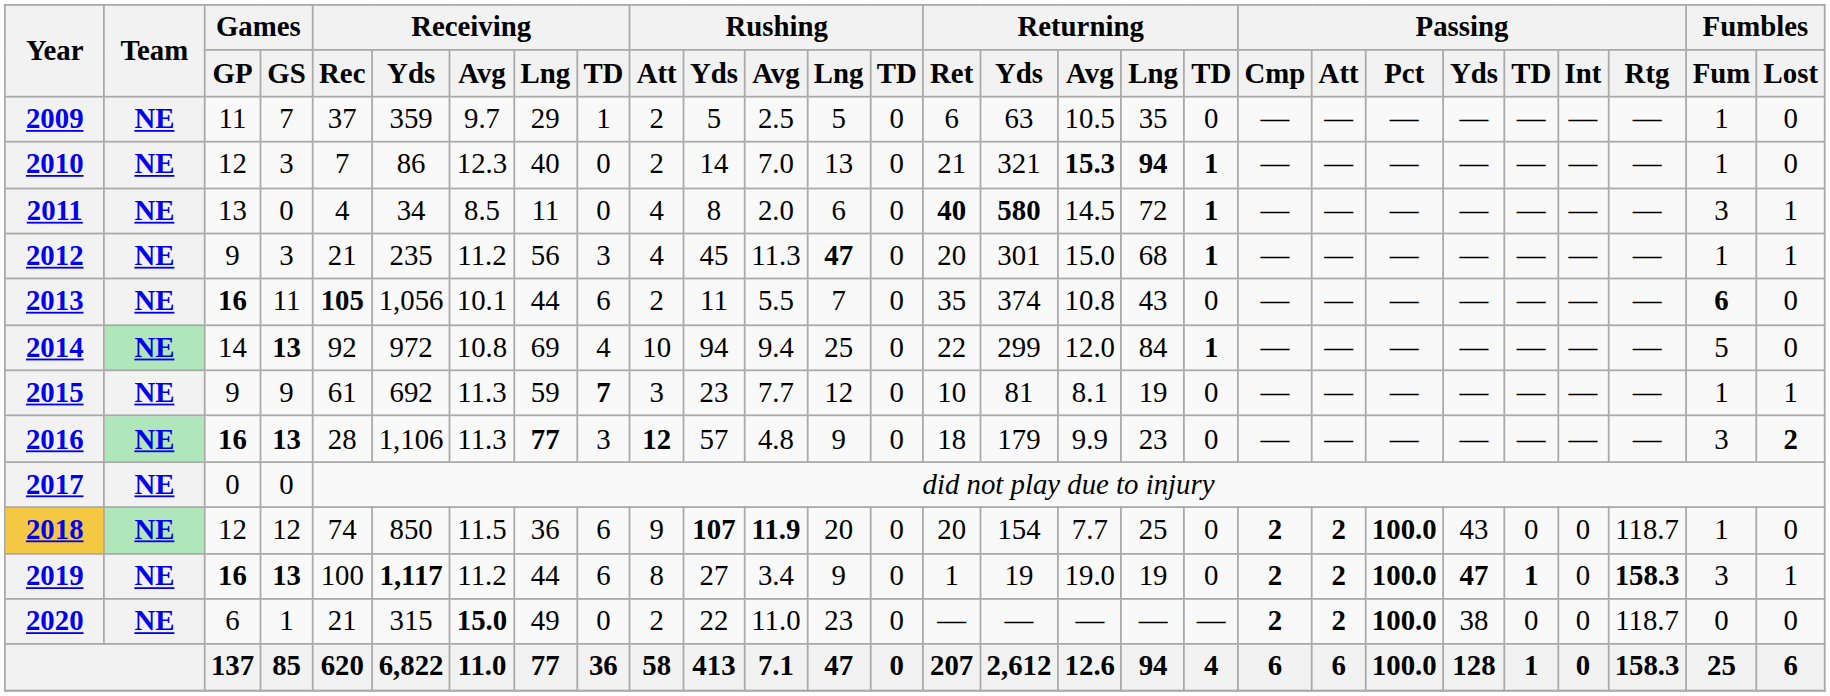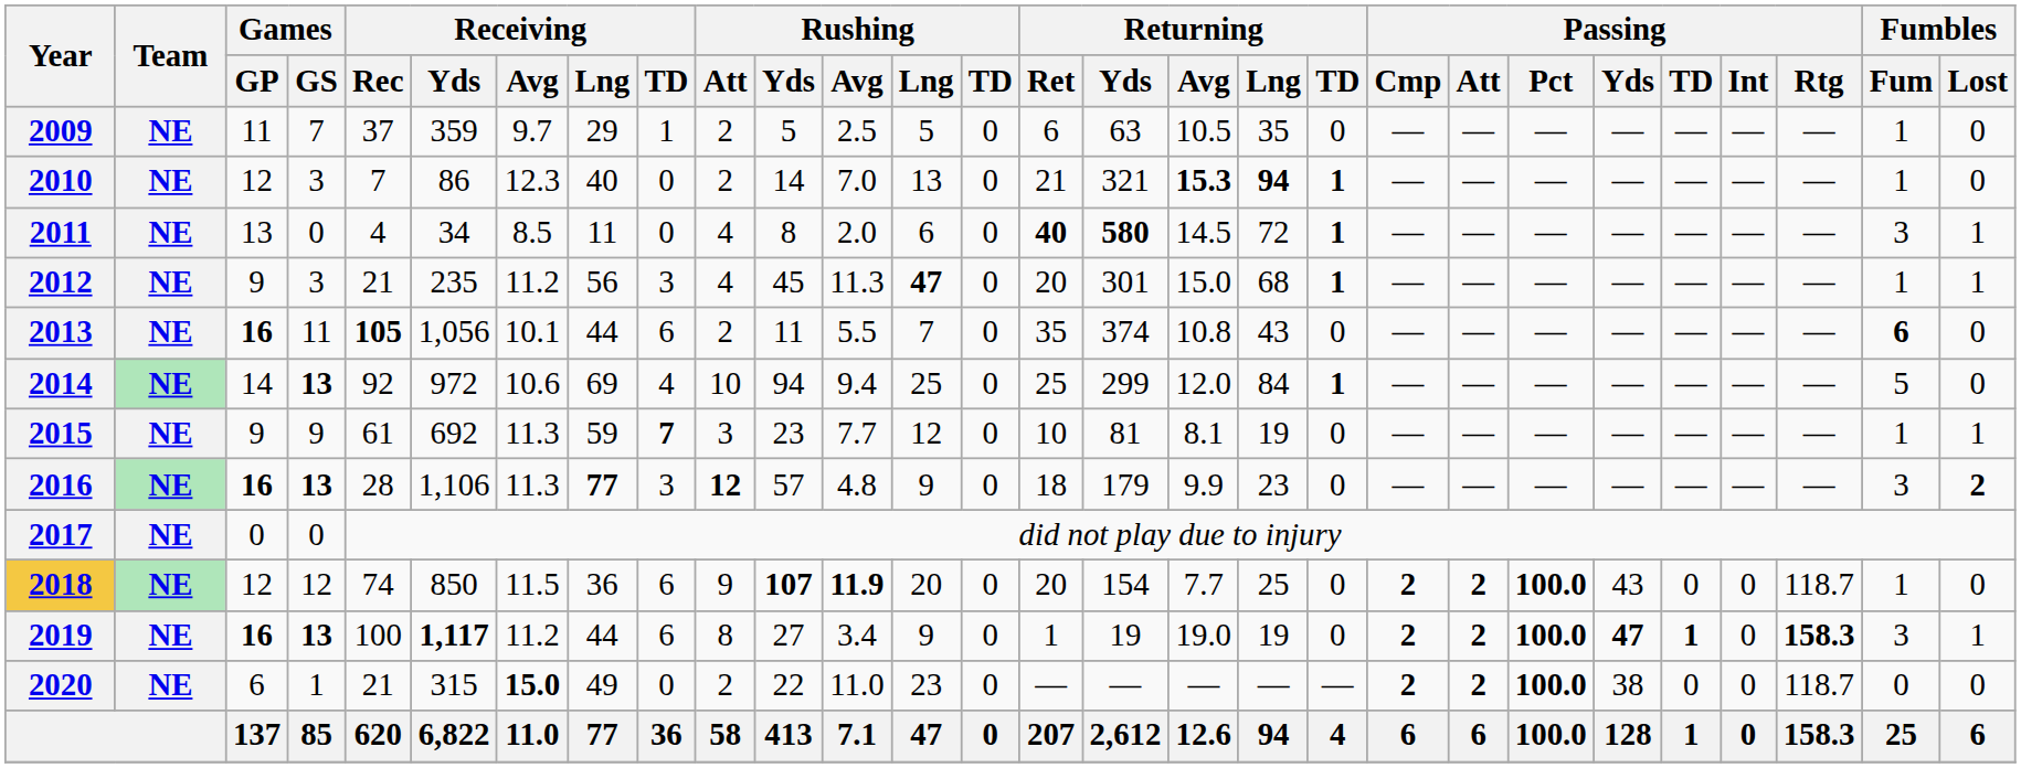2014 | Receiving / Avg: 10.8 -> 10.6
2014 | Returning / Ret: 22 -> 25
